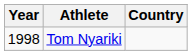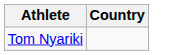- column: Year | 1998
